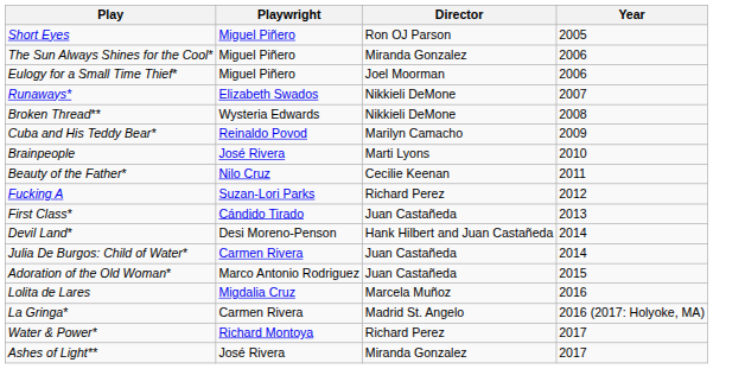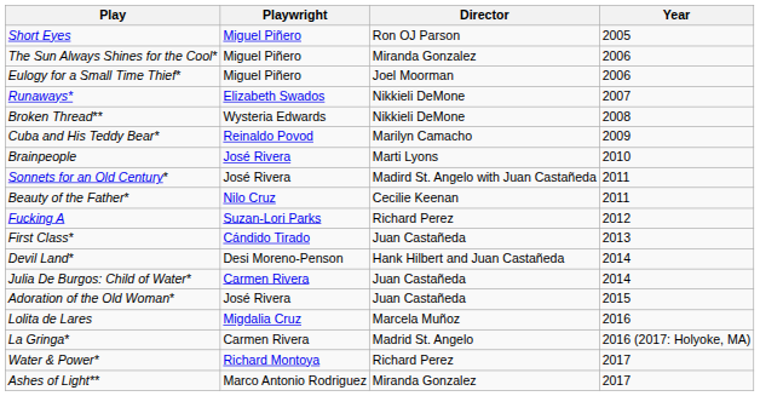+ row: Sonnets for an Old Century* | José Rivera | Madird St. Angelo with Juan Castañeda | 2011
Adoration of the Old Woman* | Playwright: Marco Antonio Rodriguez -> José Rivera
Ashes of Light** | Playwright: José Rivera -> Marco Antonio Rodriguez
